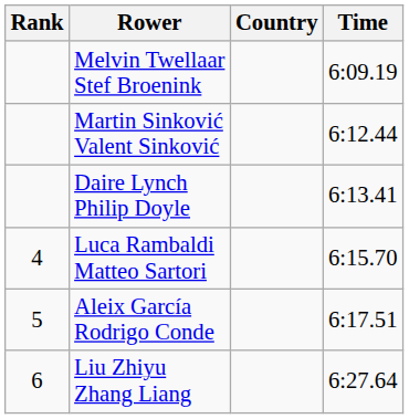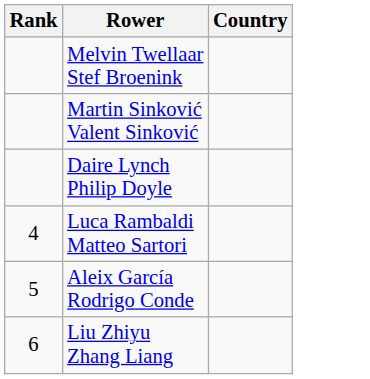- column: Time | 6:09.19 | 6:12.44 | 6:13.41 | 6:15.70 | 6:17.51 | 6:27.64
